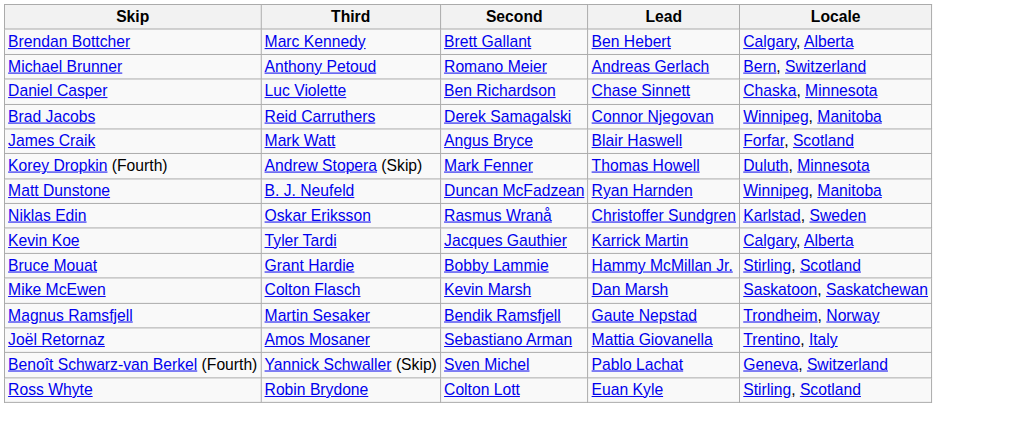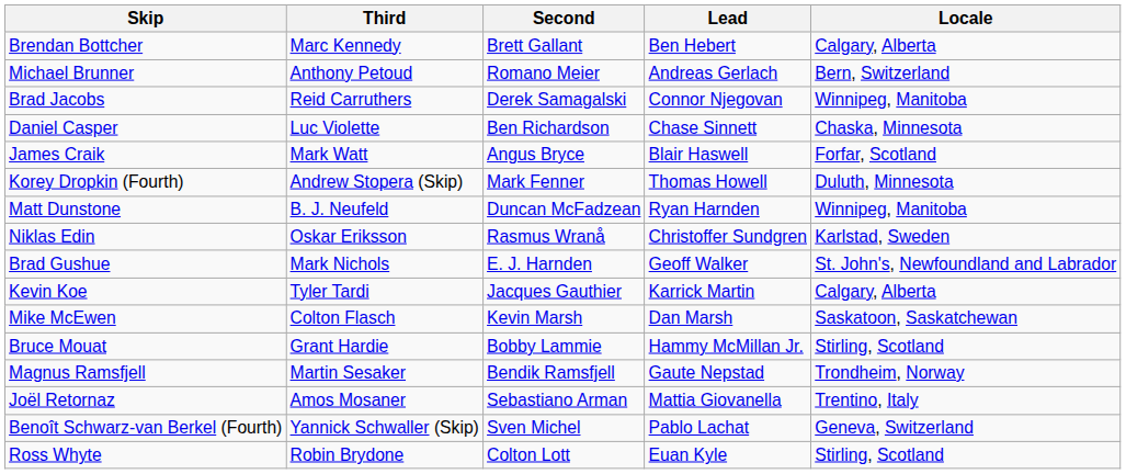rows swapped: Brad Jacobs <-> Daniel Casper
+ row: Brad Gushue | Mark Nichols | E. J. Harnden | Geoff Walker | St. John's, Newfoundland and Labrador
rows swapped: Mike McEwen <-> Bruce Mouat
